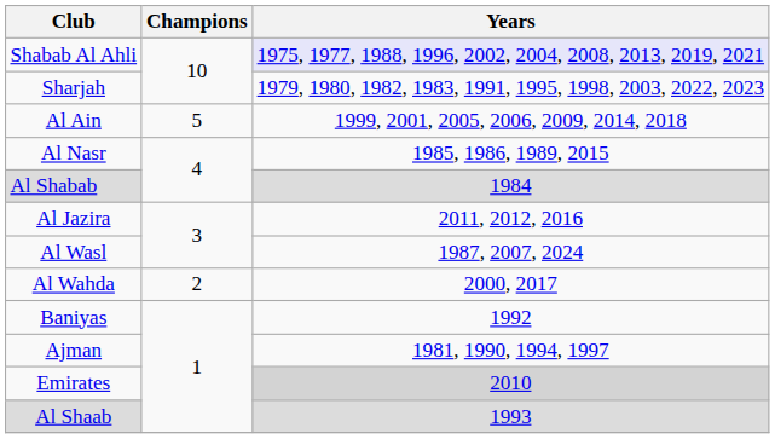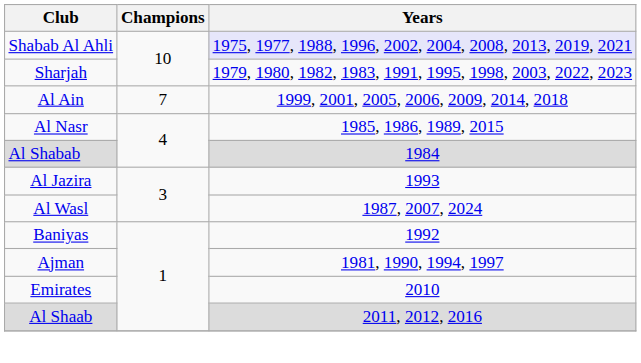Al Ain | Champions: 5 -> 7
Al Jazira | Years: 2011, 2012, 2016 -> 1993
- row: Al Wahda | 2 | 2000, 2017
Emirates | Years: lightgrey background -> no background
Al Shaab | Years: 1993 -> 2011, 2012, 2016
